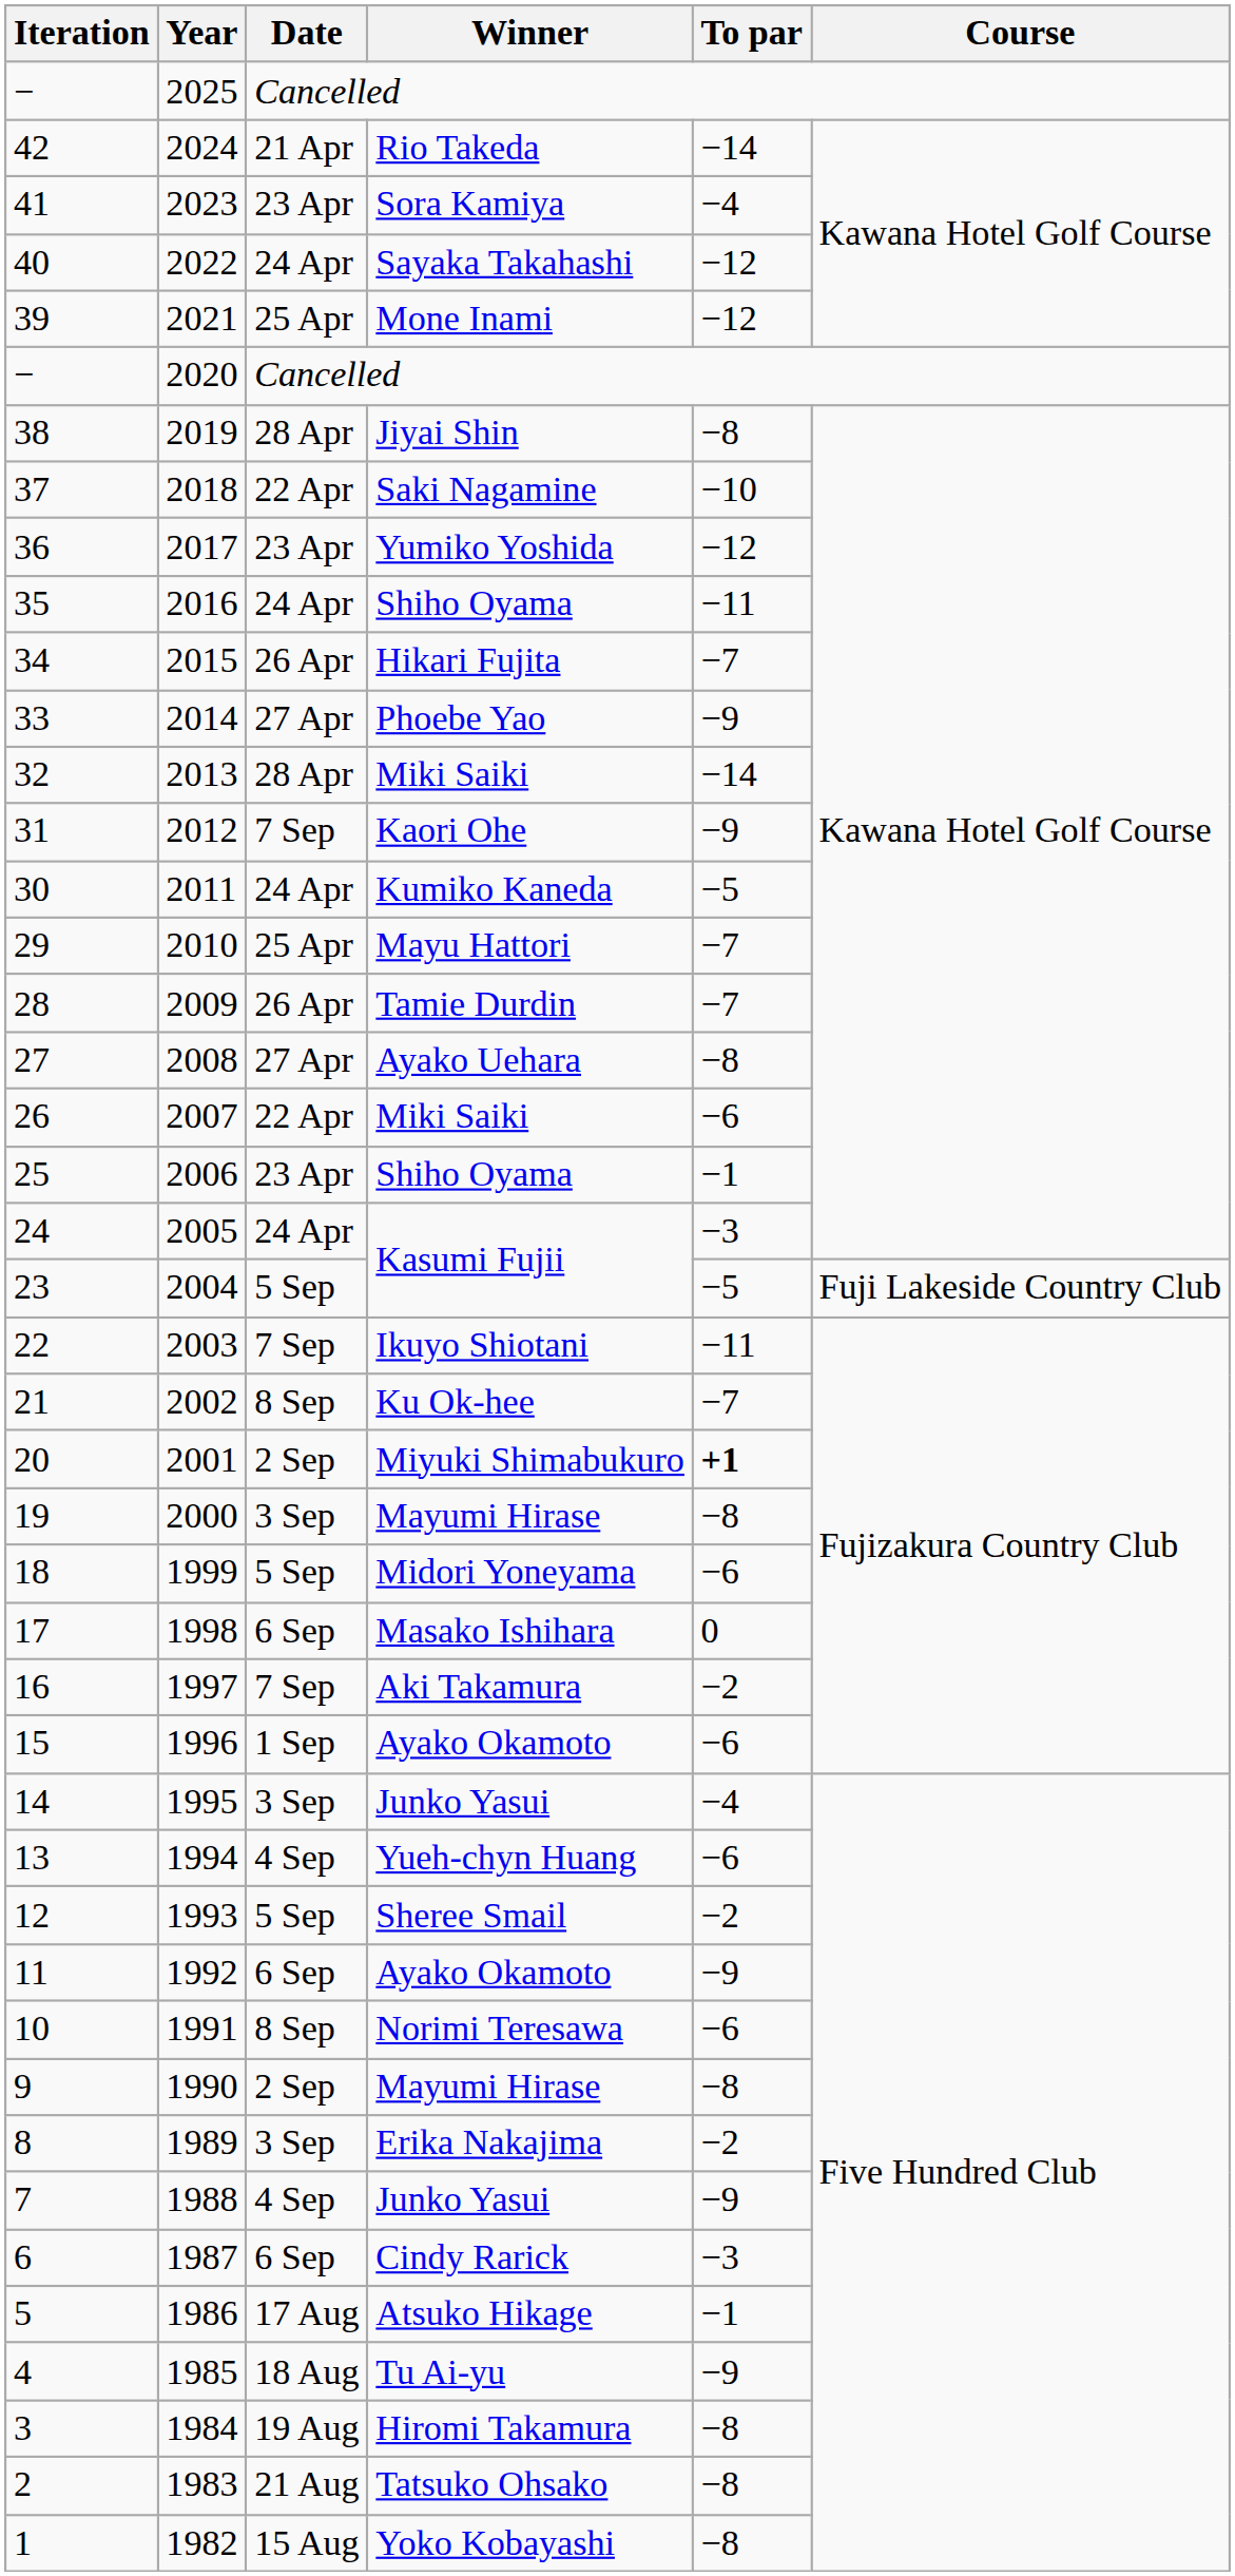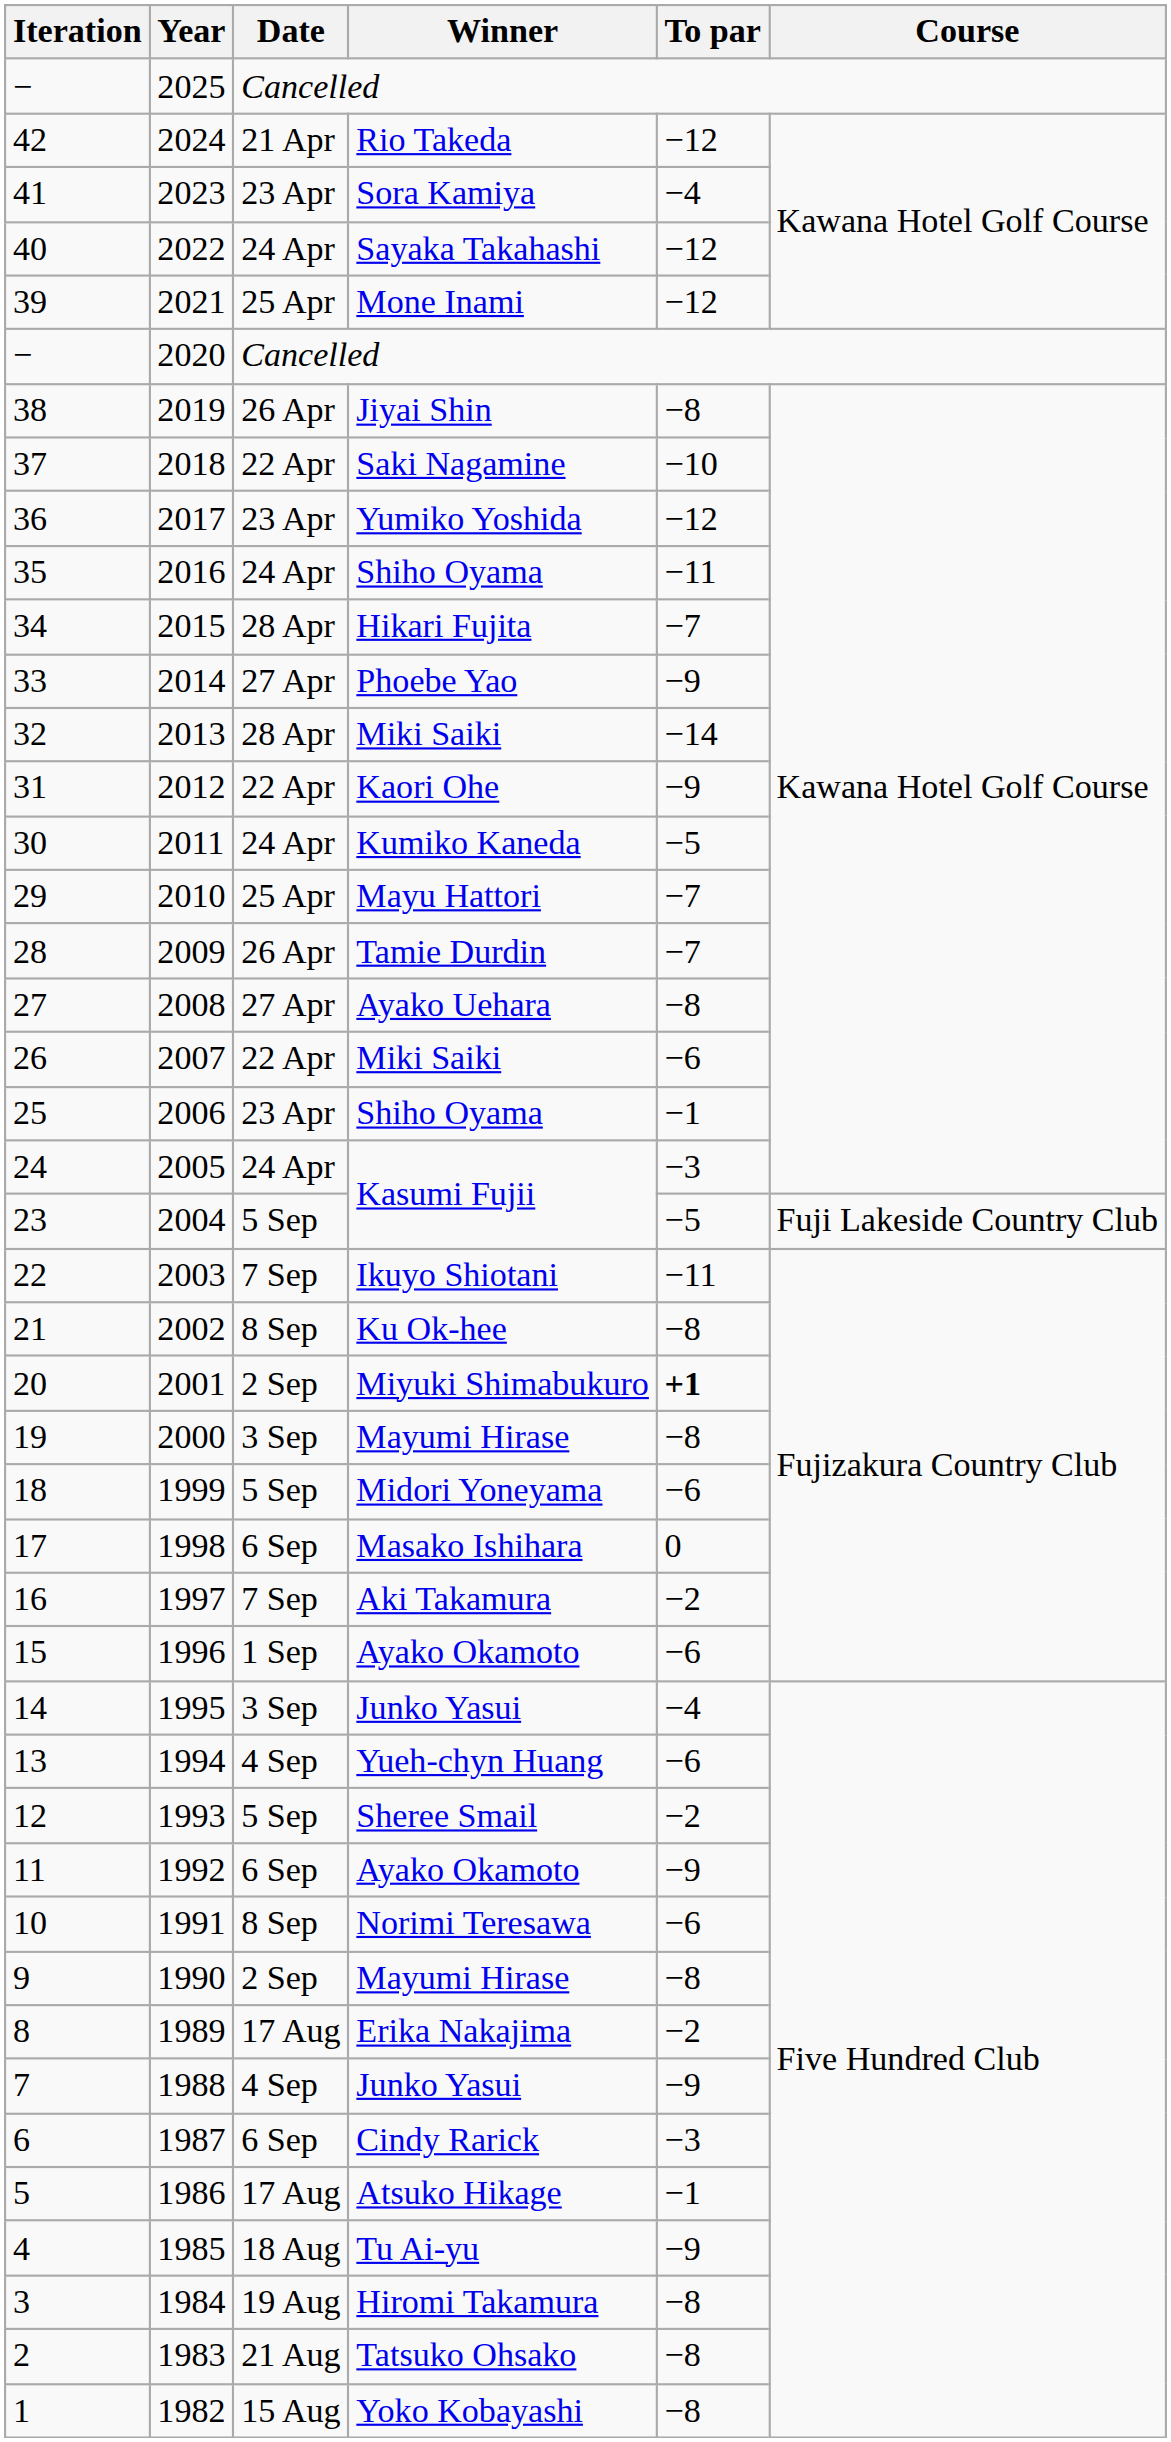2024 | To par: −14 -> −12
2019 | Date: 28 Apr -> 26 Apr
2015 | Date: 26 Apr -> 28 Apr
2012 | Date: 7 Sep -> 22 Apr
2002 | To par: −7 -> −8
1989 | Date: 3 Sep -> 17 Aug
